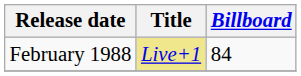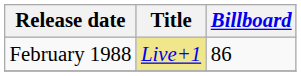February 1988 | Billboard: 84 -> 86
